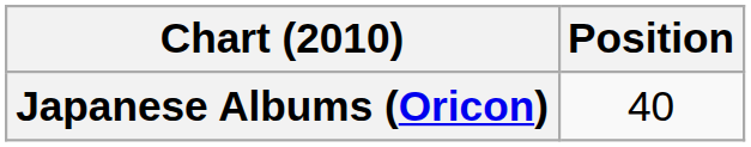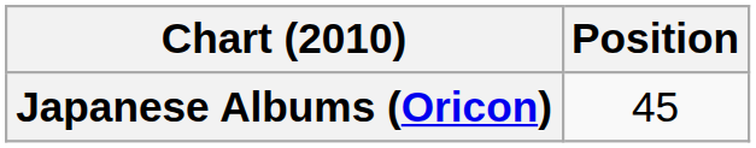Japanese Albums (Oricon) | Position: 40 -> 45
